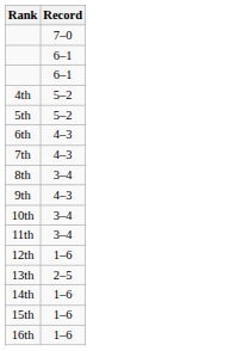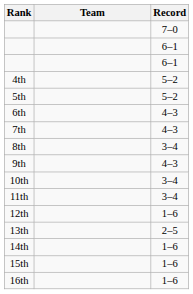+ column: Team
